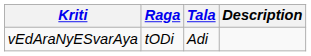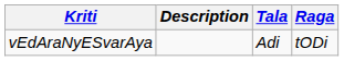columns swapped: Raga <-> Description
